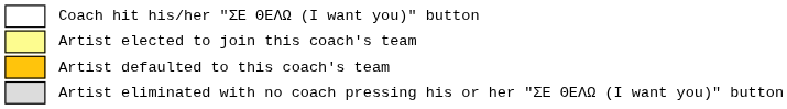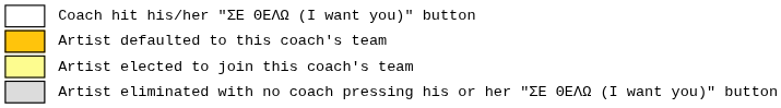rows swapped: Artist defaulted to this coach's team <-> Artist elected to join this coach's team
